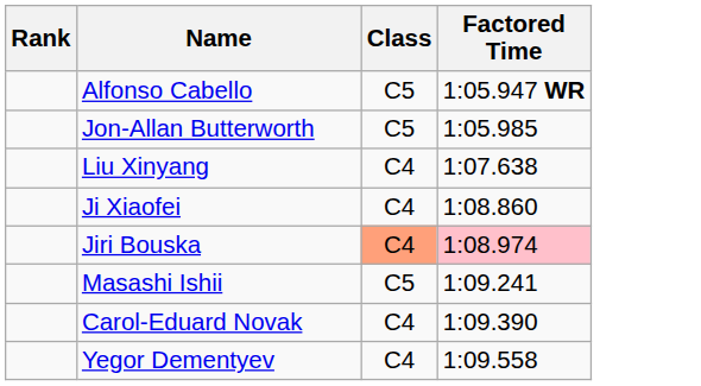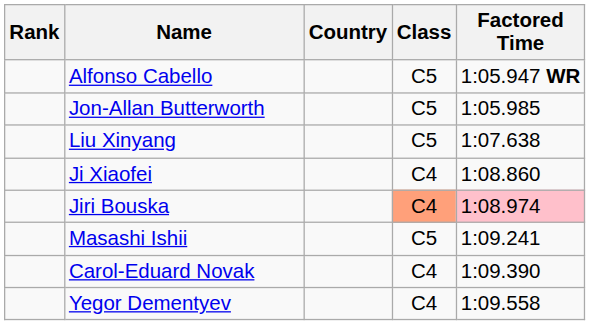+ column: Country
Liu Xinyang | Class: C4 -> C5
